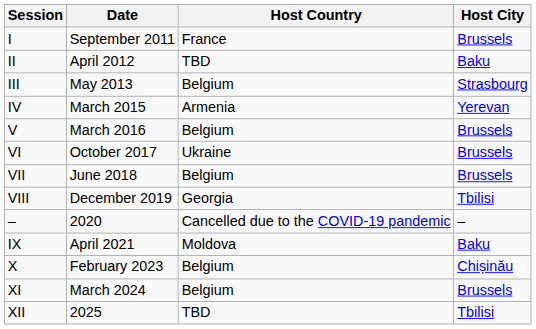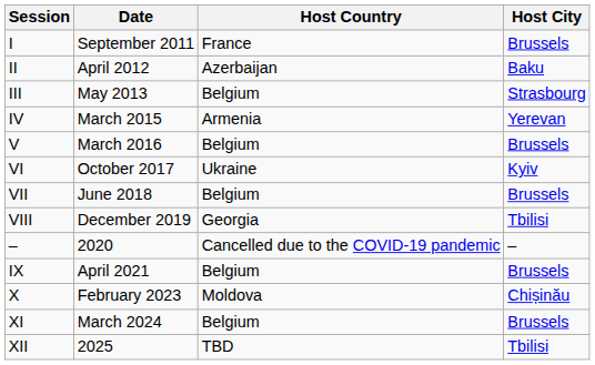II | Host Country: TBD -> Azerbaijan
VI | Host City: Brussels -> Kyiv
IX | Host Country: Moldova -> Belgium
IX | Host City: Baku -> Brussels
X | Host Country: Belgium -> Moldova
